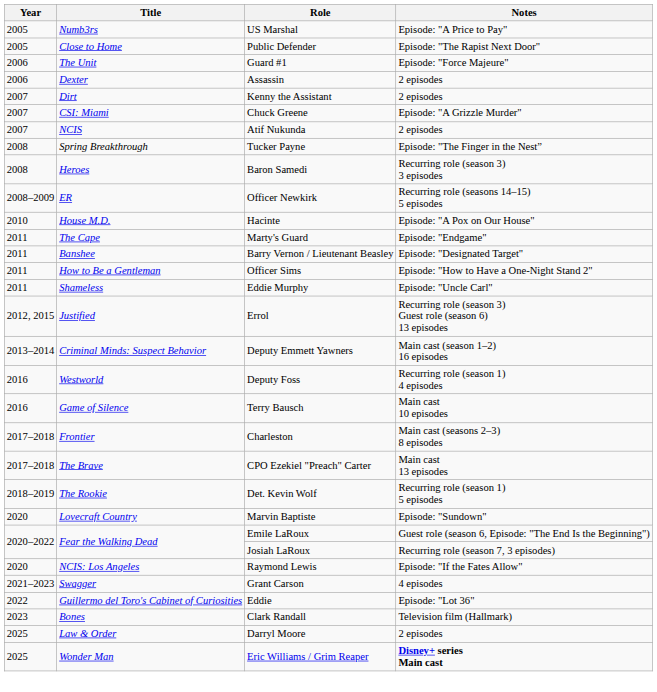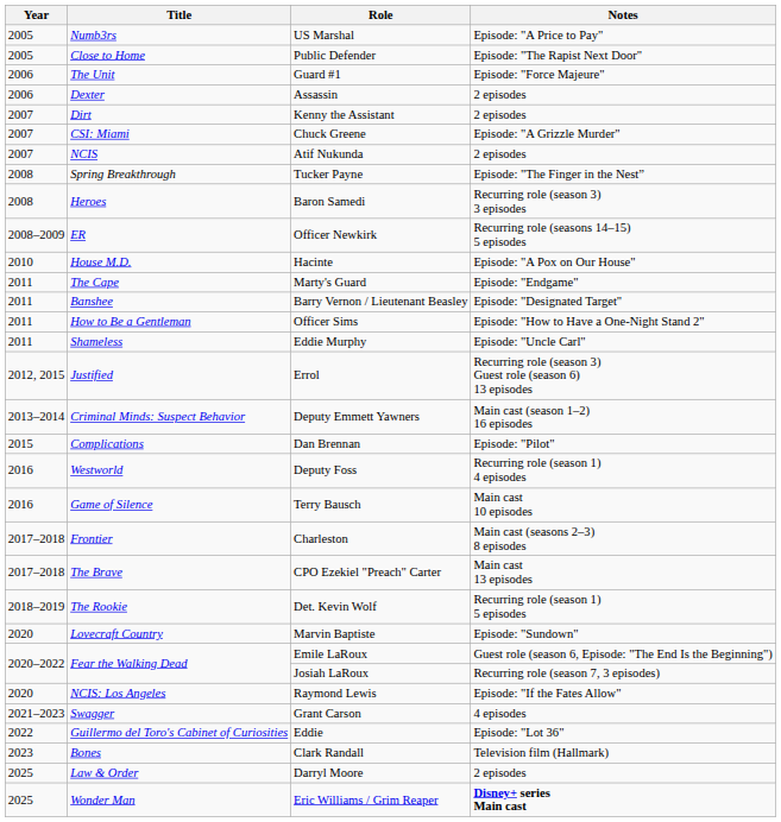+ row: 2015 | Complications | Dan Brennan | Episode: "Pilot"
